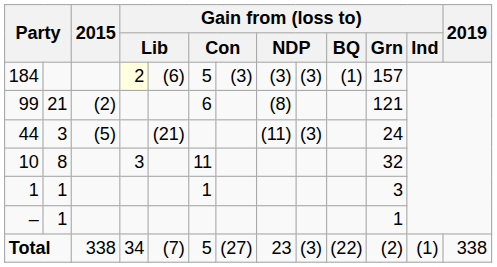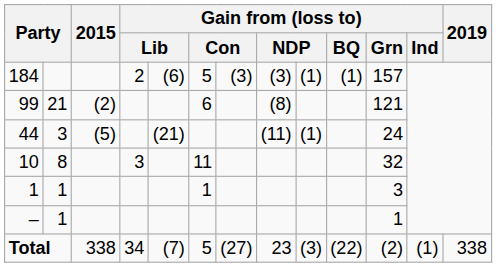184 | column 4: lightyellow background -> no background
184 | column 9: (3) -> (1)
44 | column 9: (3) -> (1)
